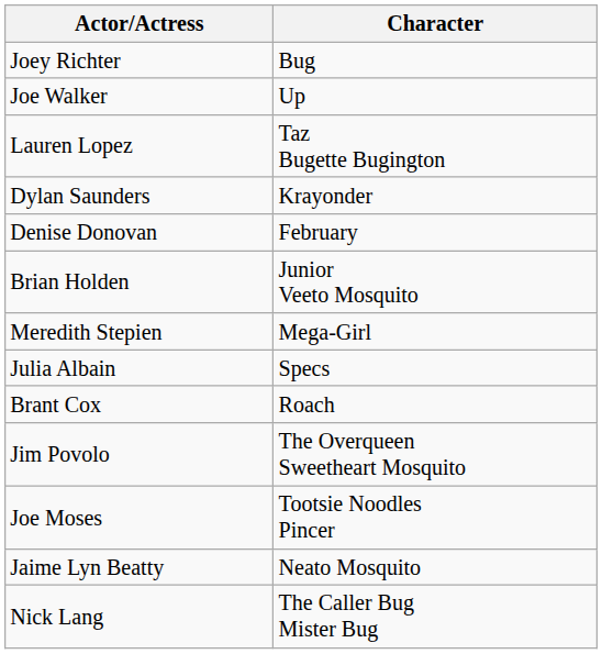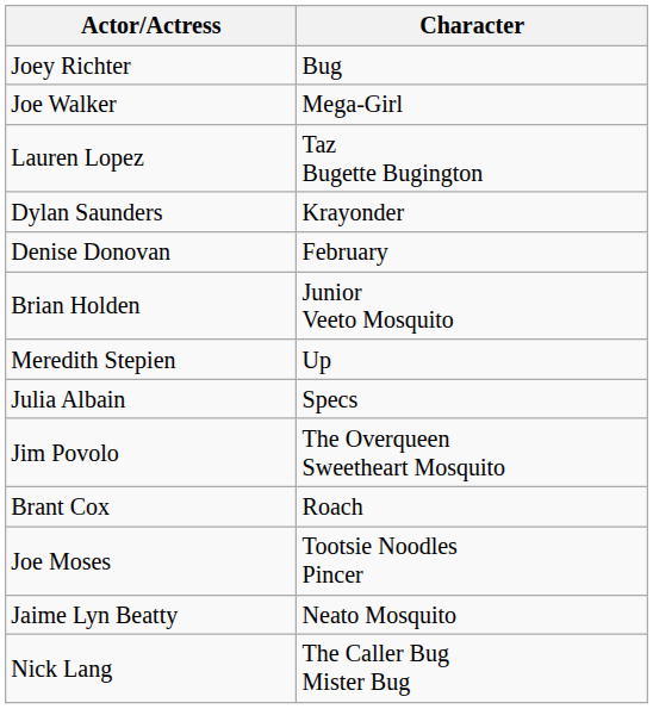Joe Walker | Character: Up -> Mega-Girl
Meredith Stepien | Character: Mega-Girl -> Up
rows swapped: Brant Cox <-> Jim Povolo
